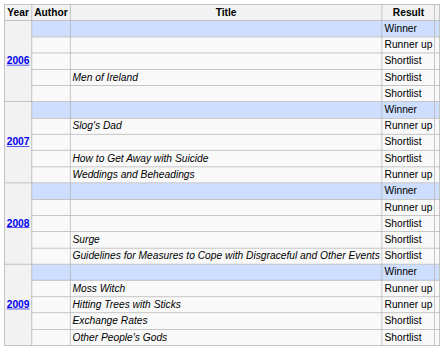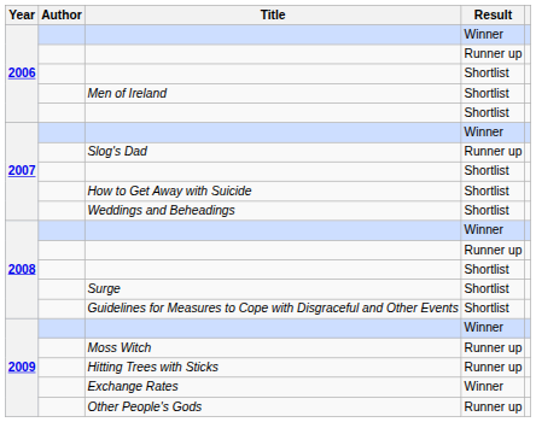Weddings and Beheadings | Result: Runner up -> Shortlist
Exchange Rates | Result: Shortlist -> Winner
Other People's Gods | Result: Shortlist -> Runner up
